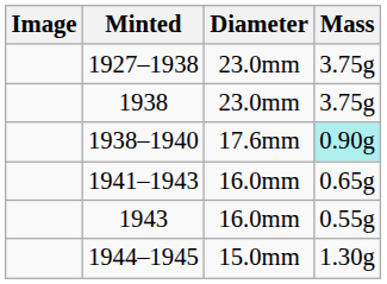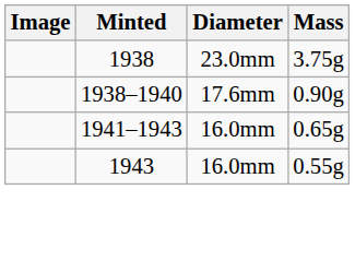- row: 1927–1938 | 23.0mm | 3.75g
1938–1940 | Mass: paleturquoise background -> no background
- row: 1944–1945 | 15.0mm | 1.30g
